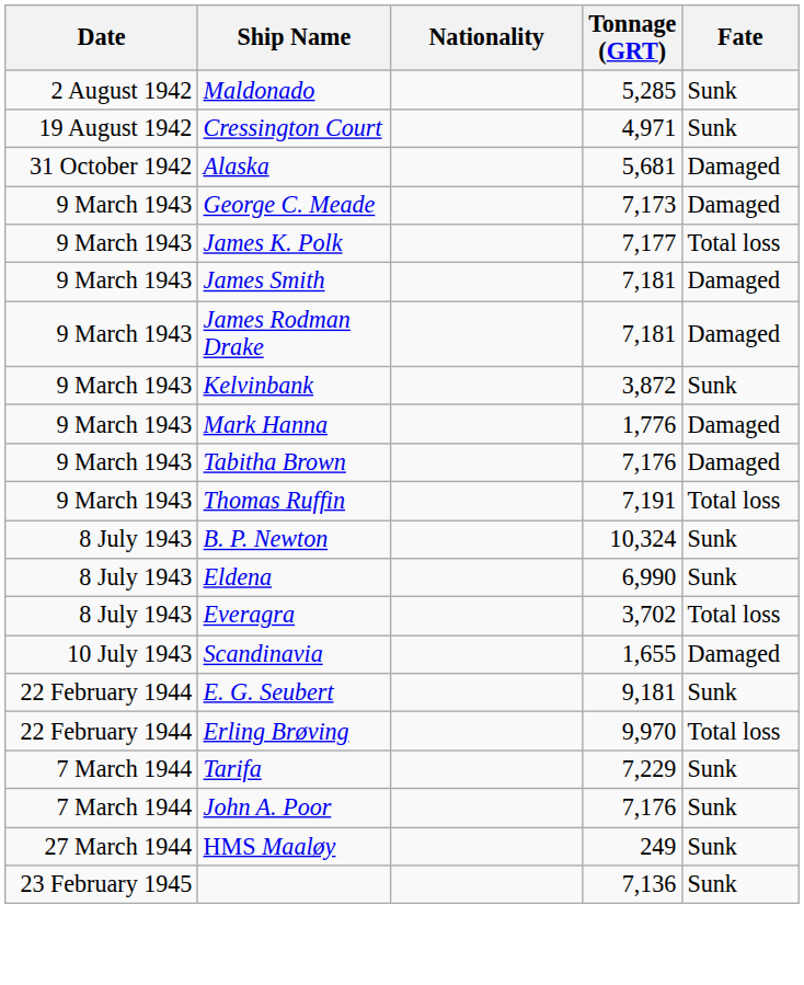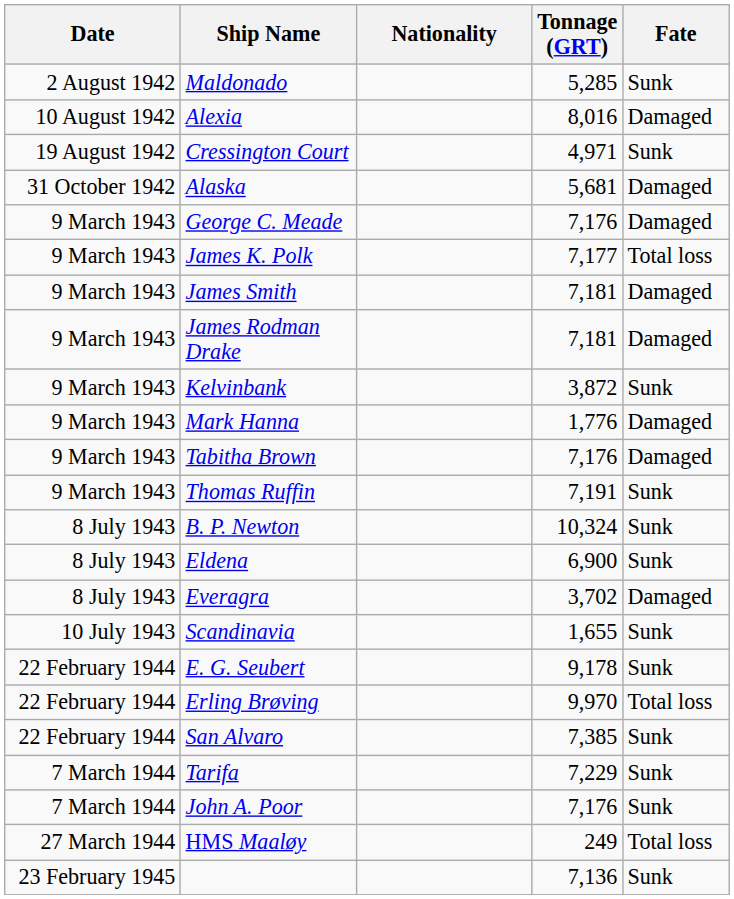+ row: 10 August 1942 | Alexia | 8,016 | Damaged
George C. Meade | Tonnage (GRT): 7,173 -> 7,176
Thomas Ruffin | Fate: Total loss -> Sunk
Eldena | Tonnage (GRT): 6,990 -> 6,900
Everagra | Fate: Total loss -> Damaged
Scandinavia | Fate: Damaged -> Sunk
E. G. Seubert | Tonnage (GRT): 9,181 -> 9,178
+ row: 22 February 1944 | San Alvaro | 7,385 | Sunk
HMS Maaløy | Fate: Sunk -> Total loss
